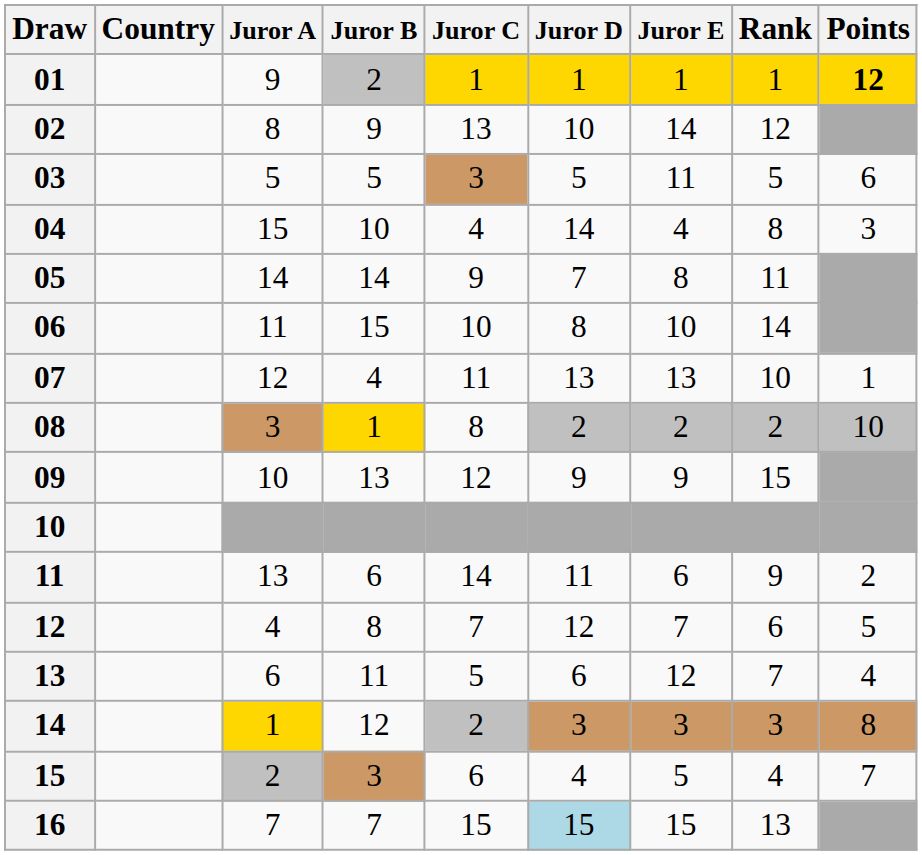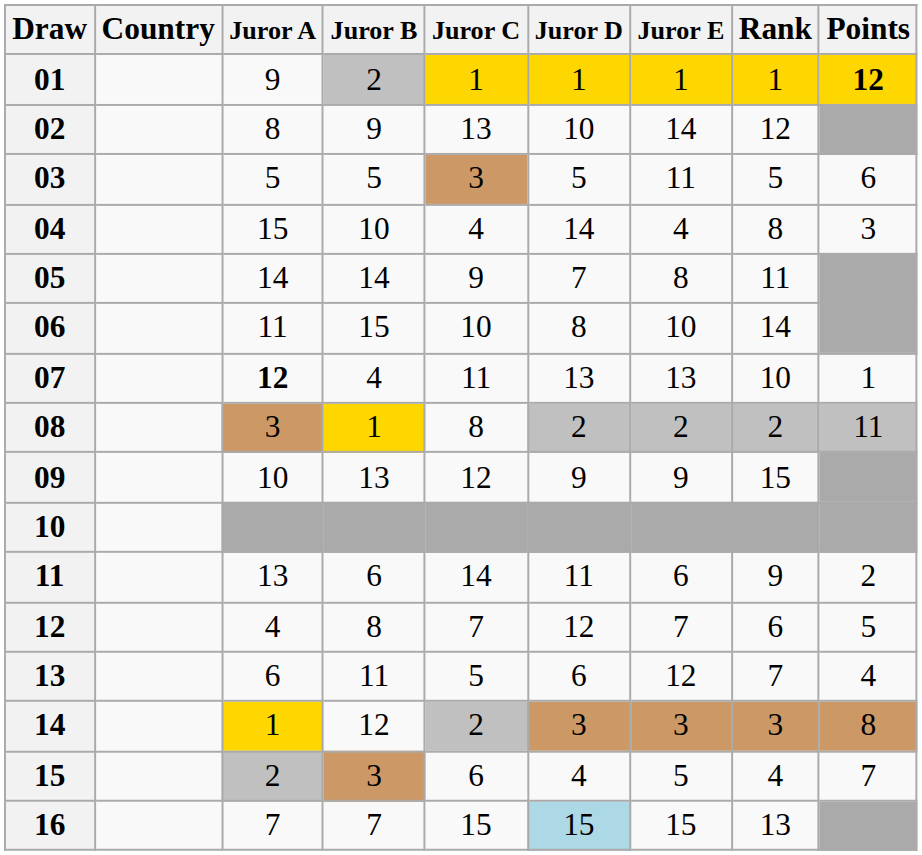07 | Juror A: normal -> bold
08 | Points: 10 -> 11
